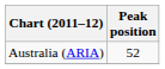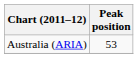Australia (ARIA) | Peak position: 52 -> 53
